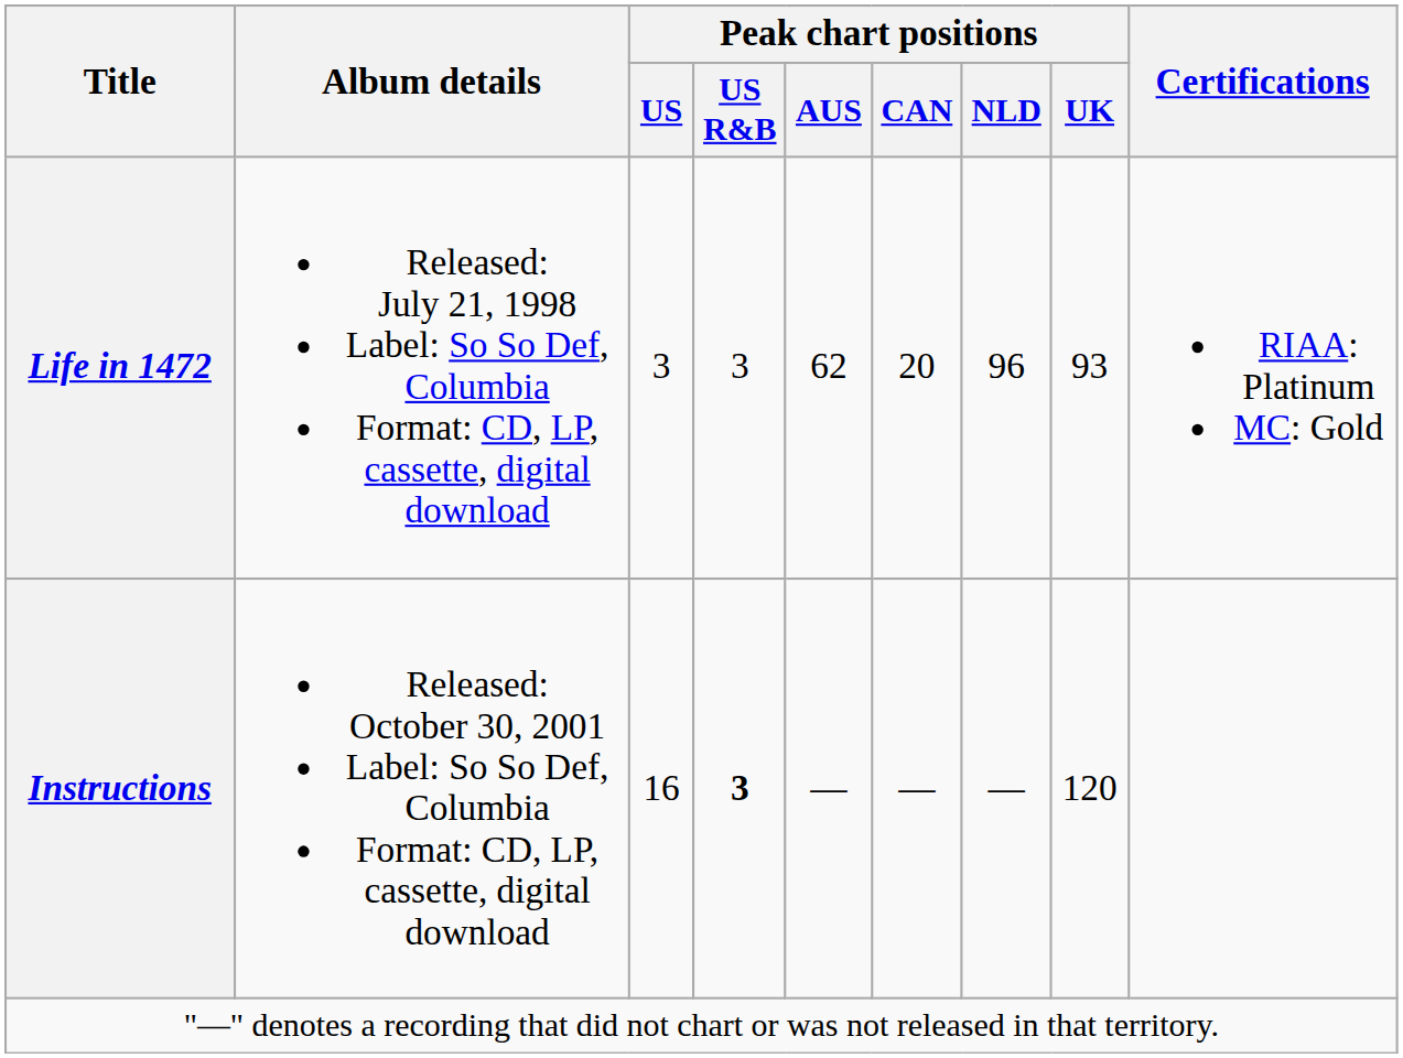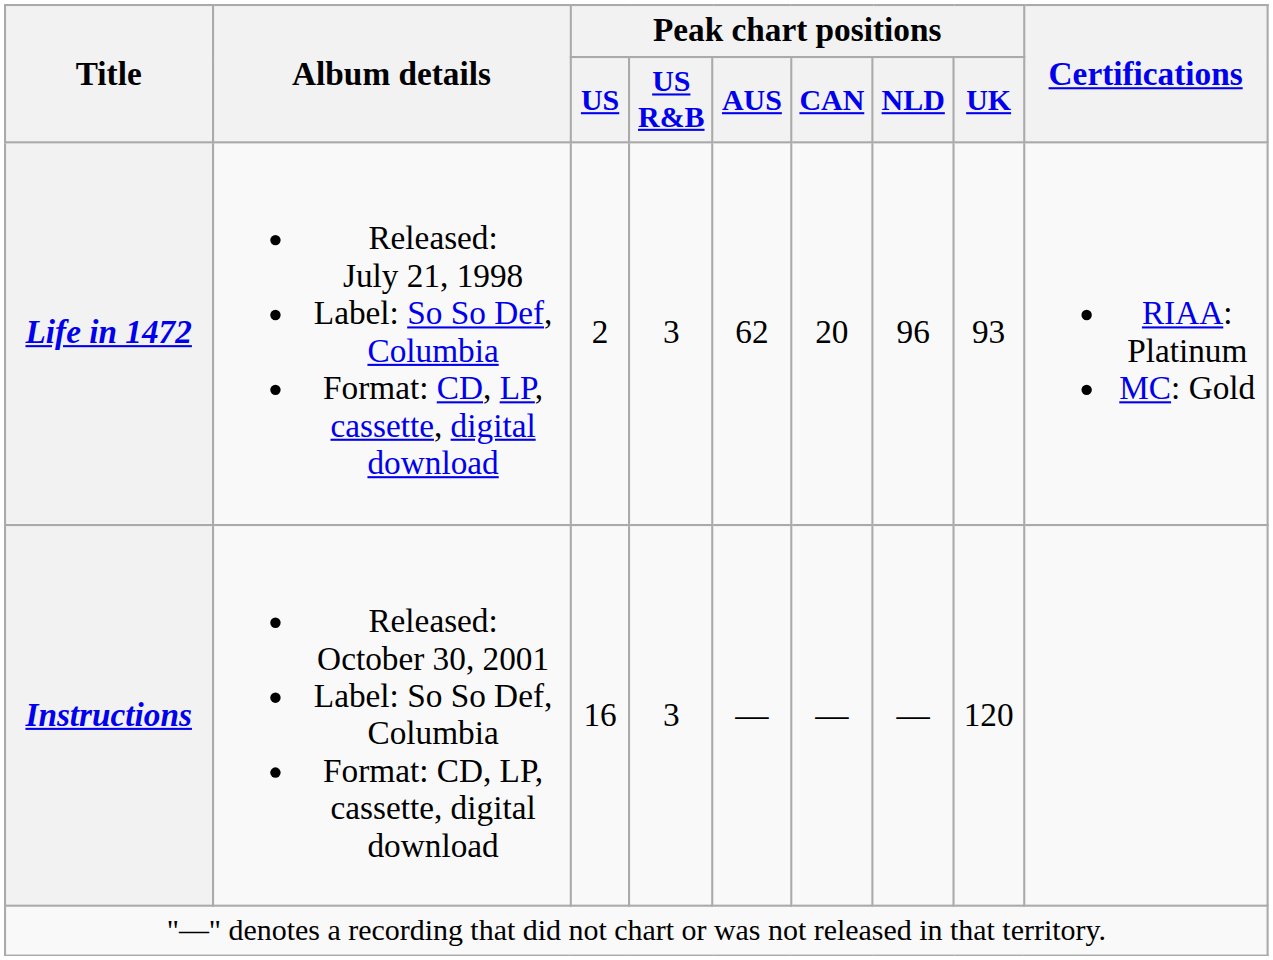Life in 1472 | Peak chart positions / US: 3 -> 2
Instructions | Peak chart positions / US R&B: bold -> normal
